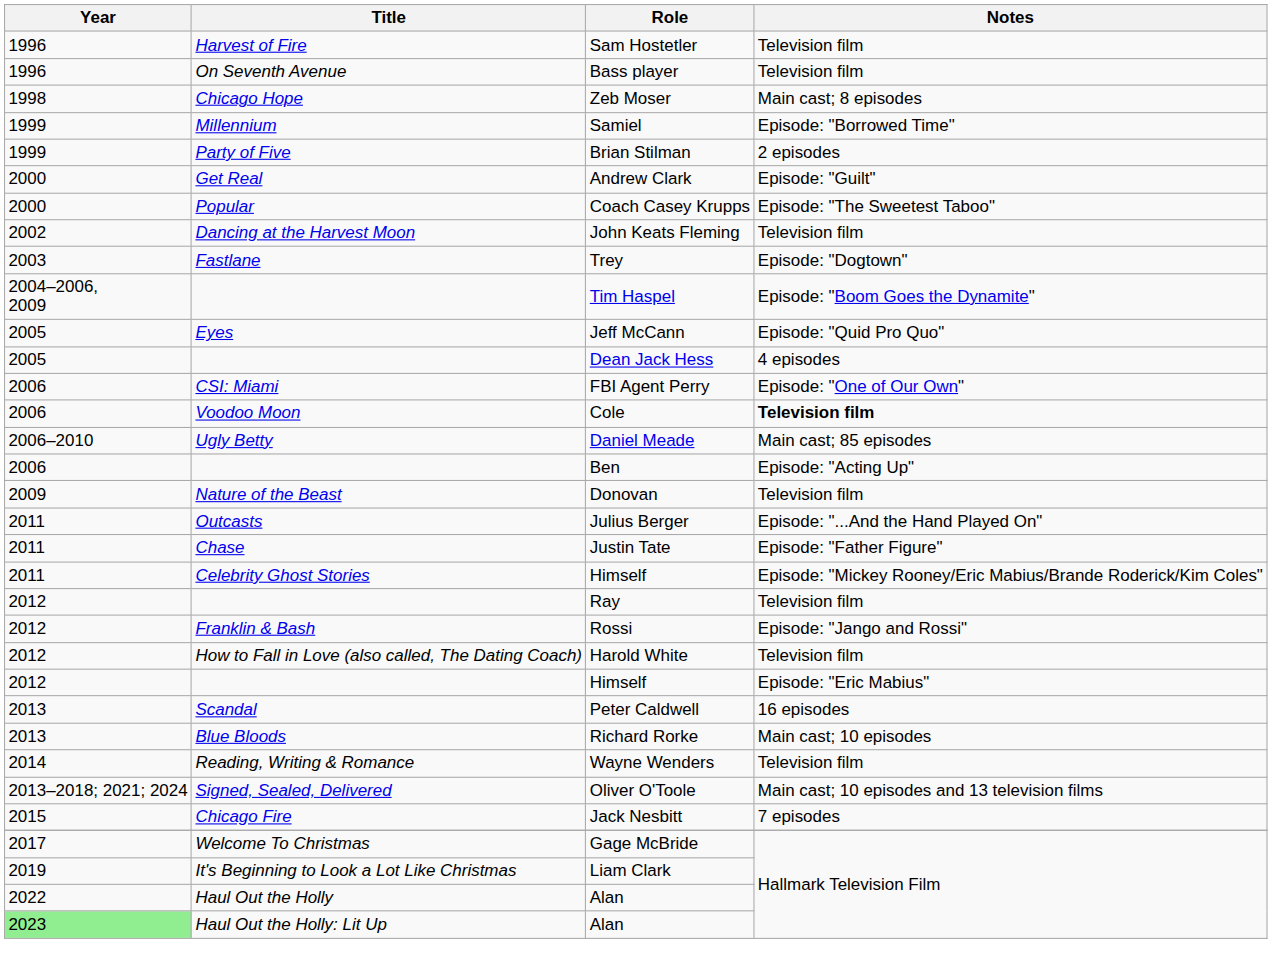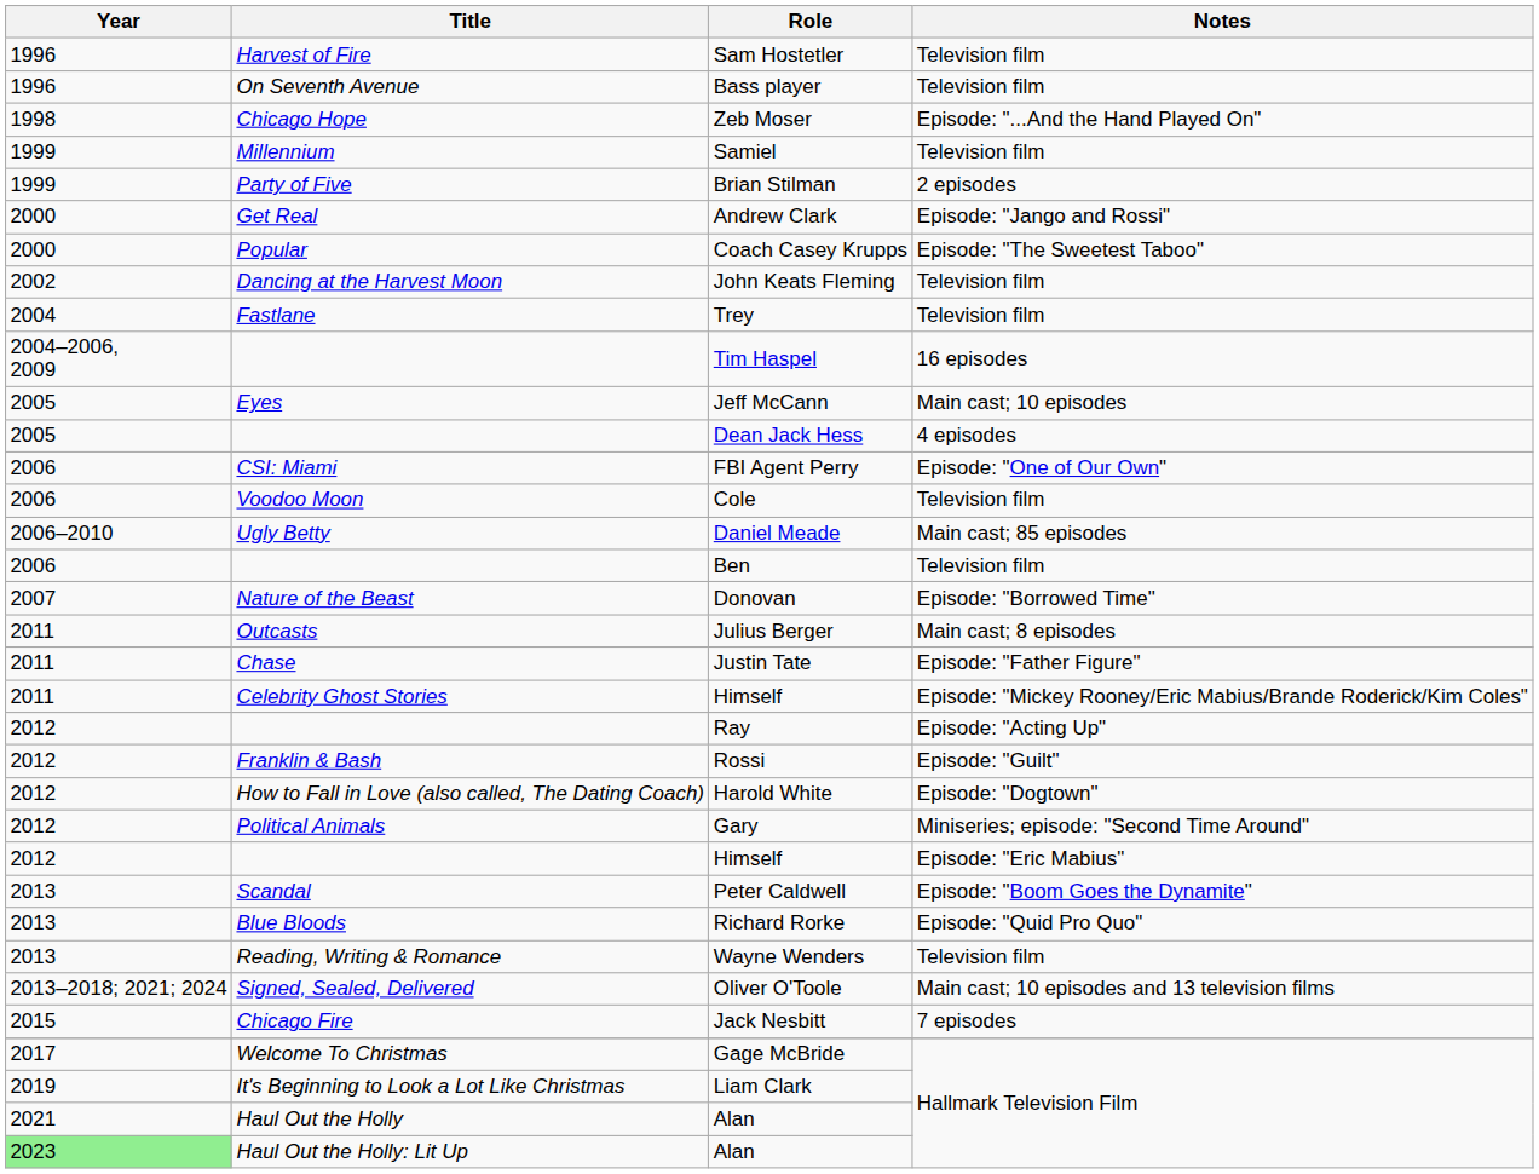Zeb Moser | Notes: Main cast; 8 episodes -> Episode: "...And the Hand Played On"
Samiel | Notes: Episode: "Borrowed Time" -> Television film
Andrew Clark | Notes: Episode: "Guilt" -> Episode: "Jango and Rossi"
Trey | Year: 2003 -> 2004
Trey | Notes: Episode: "Dogtown" -> Television film
Tim Haspel | Notes: Episode: "Boom Goes the Dynamite" -> 16 episodes
Jeff McCann | Notes: Episode: "Quid Pro Quo" -> Main cast; 10 episodes
Cole | Notes: bold -> normal
Ben | Notes: Episode: "Acting Up" -> Television film
Donovan | Year: 2009 -> 2007
Donovan | Notes: Television film -> Episode: "Borrowed Time"
Julius Berger | Notes: Episode: "...And the Hand Played On" -> Main cast; 8 episodes
Ray | Notes: Television film -> Episode: "Acting Up"
Rossi | Notes: Episode: "Jango and Rossi" -> Episode: "Guilt"
Harold White | Notes: Television film -> Episode: "Dogtown"
+ row: 2012 | Political Animals | Gary | Miniseries; episode: "Second Time Around"
Peter Caldwell | Notes: 16 episodes -> Episode: "Boom Goes the Dynamite"
Richard Rorke | Notes: Main cast; 10 episodes -> Episode: "Quid Pro Quo"
Wayne Wenders | Year: 2014 -> 2013
Haul Out the Holly / Alan | Year: 2022 -> 2021
